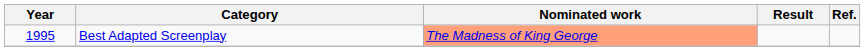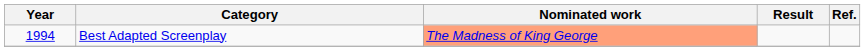Best Adapted Screenplay | Year: 1995 -> 1994
